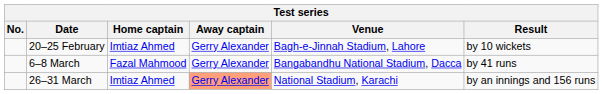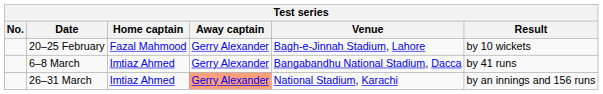20–25 February | Home captain: Imtiaz Ahmed -> Fazal Mahmood
6–8 March | Home captain: Fazal Mahmood -> Imtiaz Ahmed
